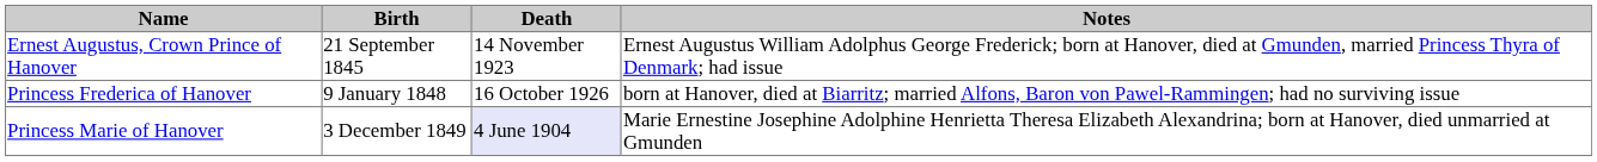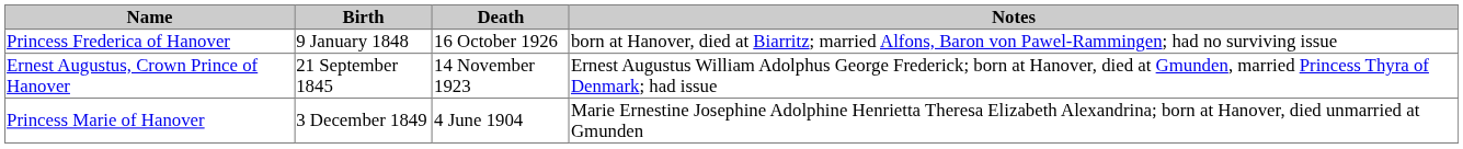rows swapped: Ernest Augustus, Crown Prince of Hanover <-> Princess Frederica of Hanover
Princess Marie of Hanover | Death: lavender background -> no background
